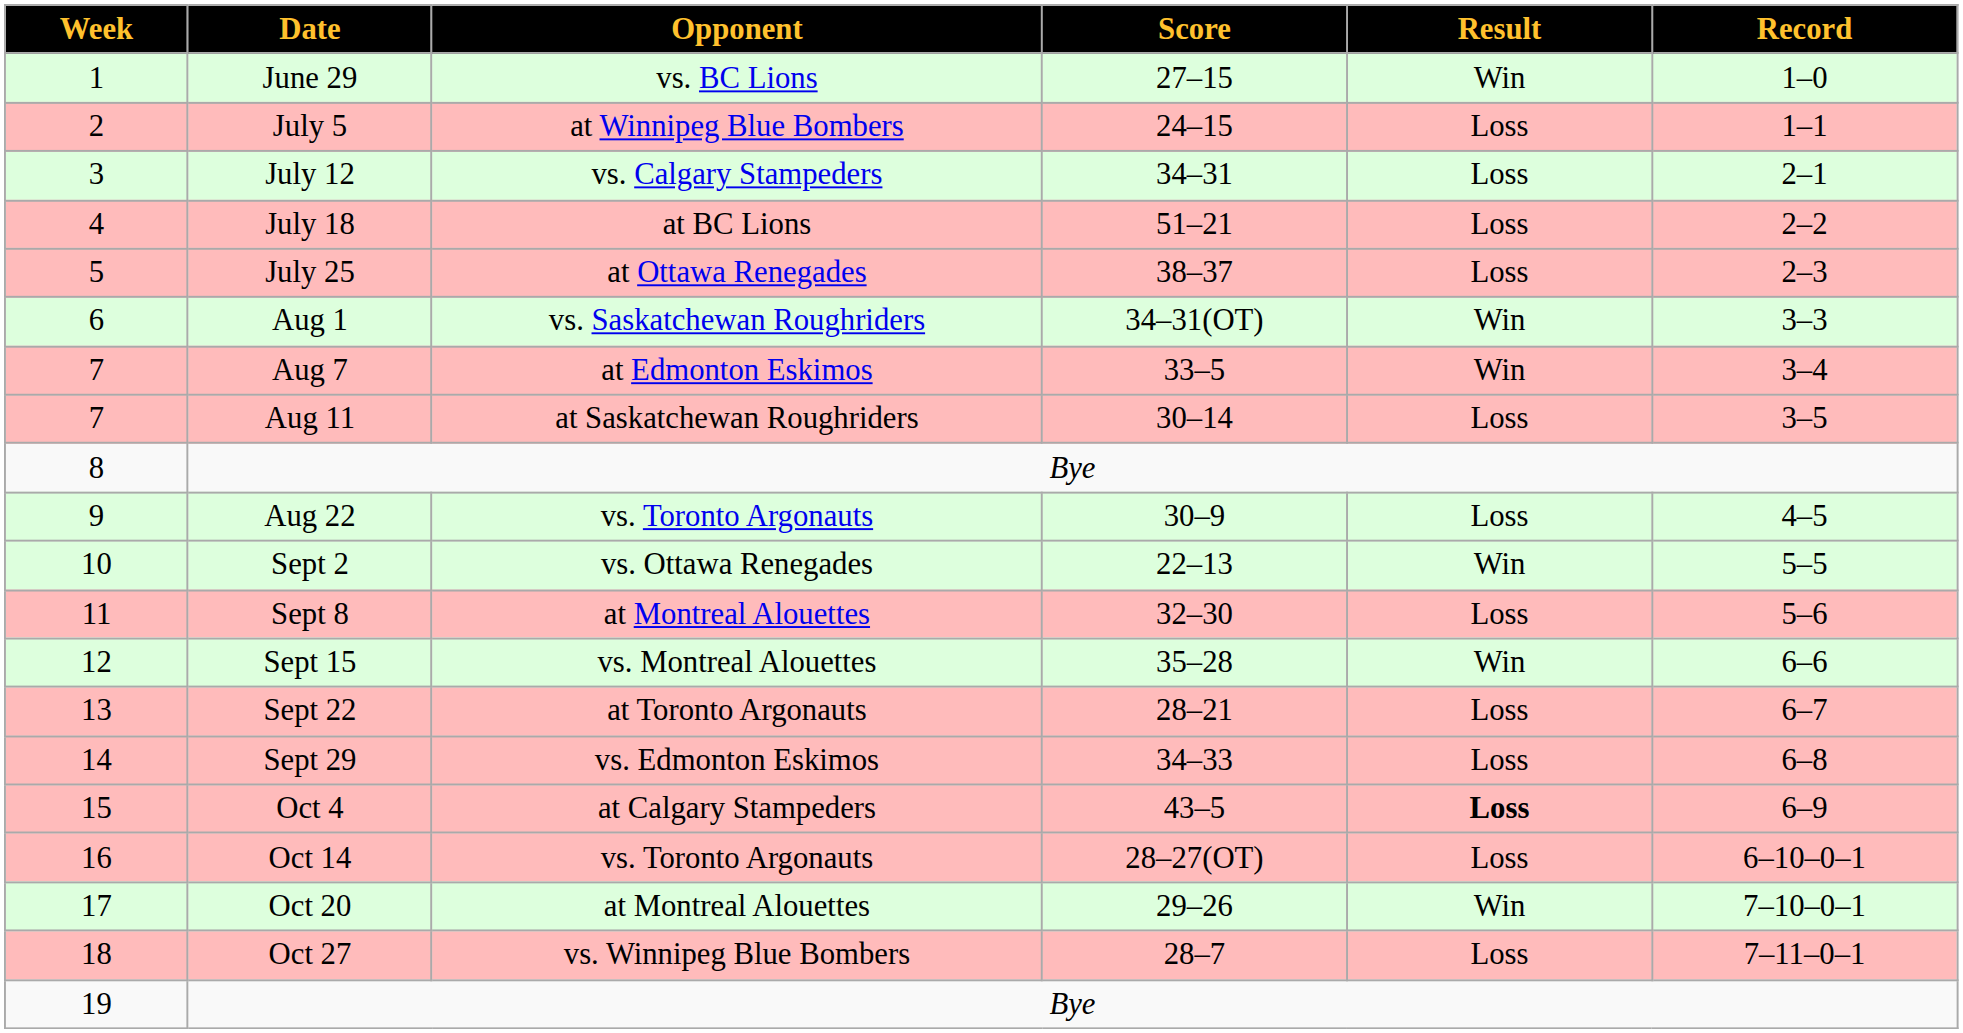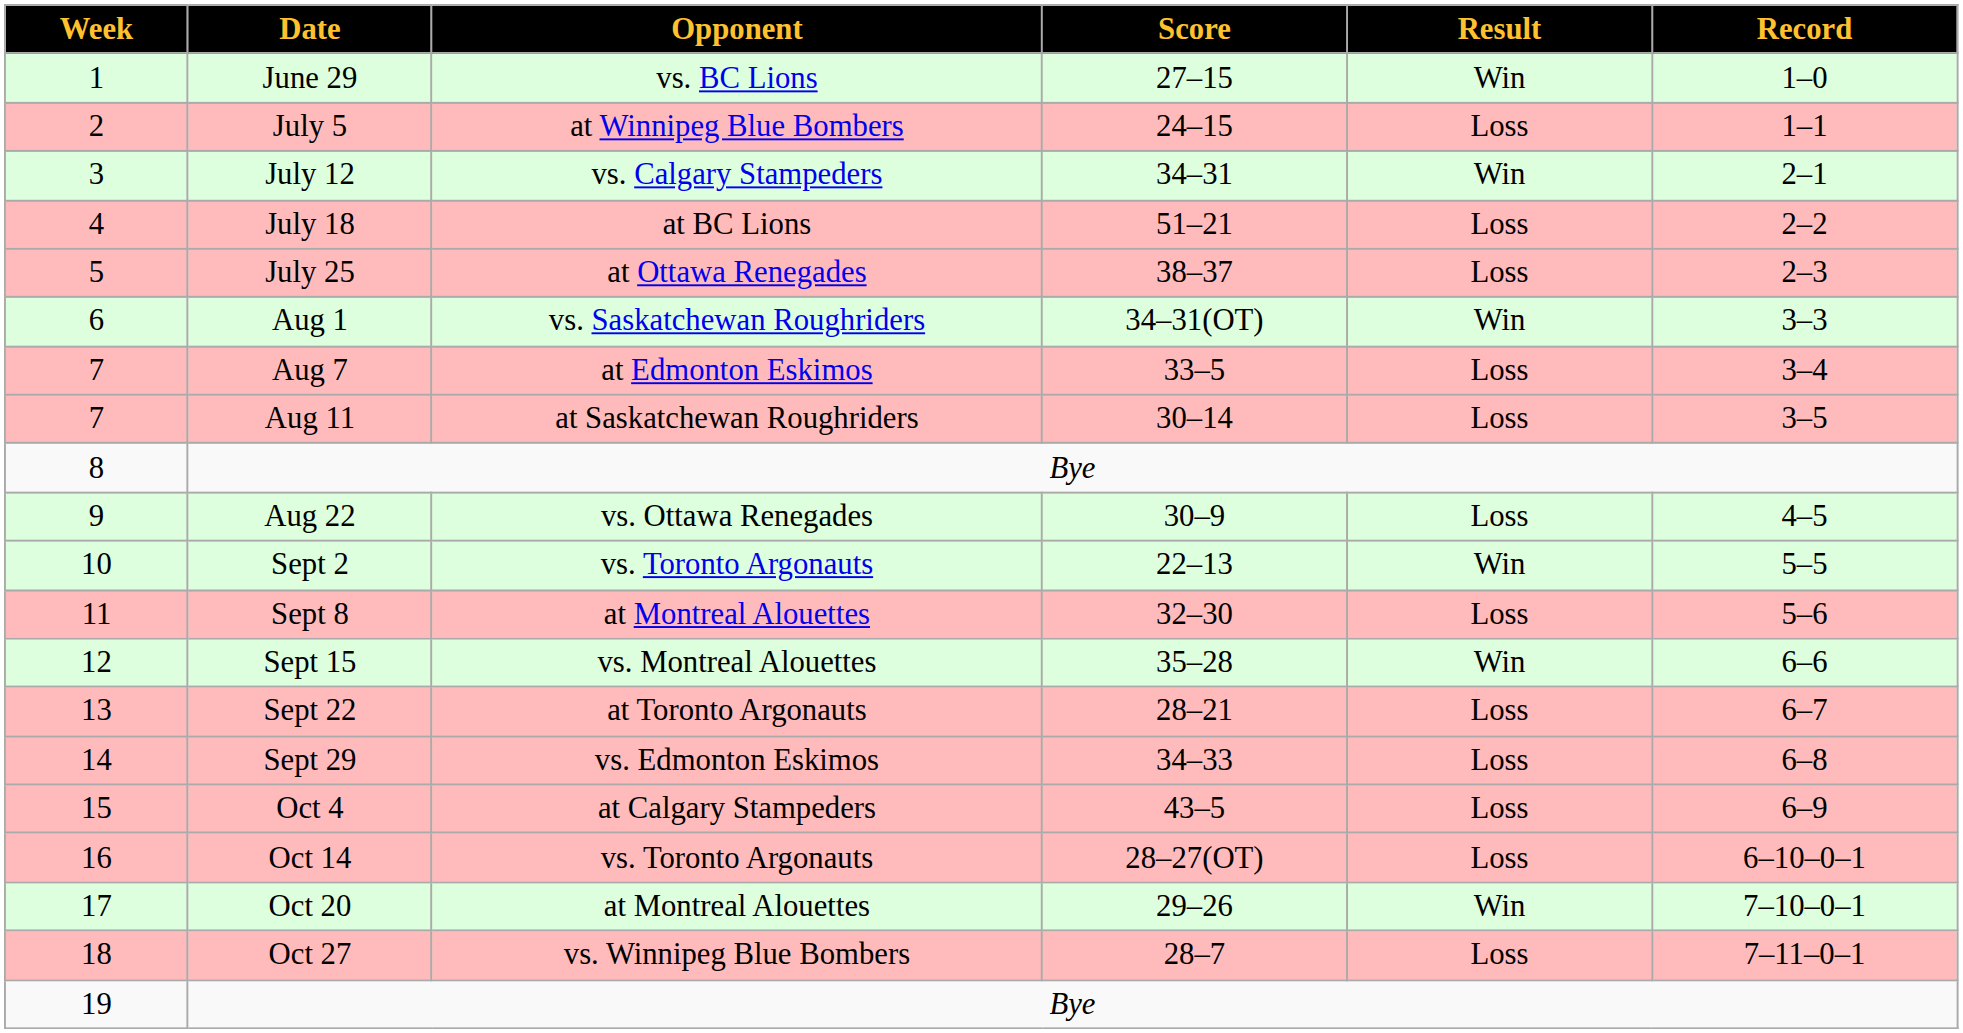July 12 | Result: Loss -> Win
Aug 7 | Result: Win -> Loss
Aug 22 | Opponent: vs. Toronto Argonauts -> vs. Ottawa Renegades
Sept 2 | Opponent: vs. Ottawa Renegades -> vs. Toronto Argonauts
Oct 4 | Result: bold -> normal
